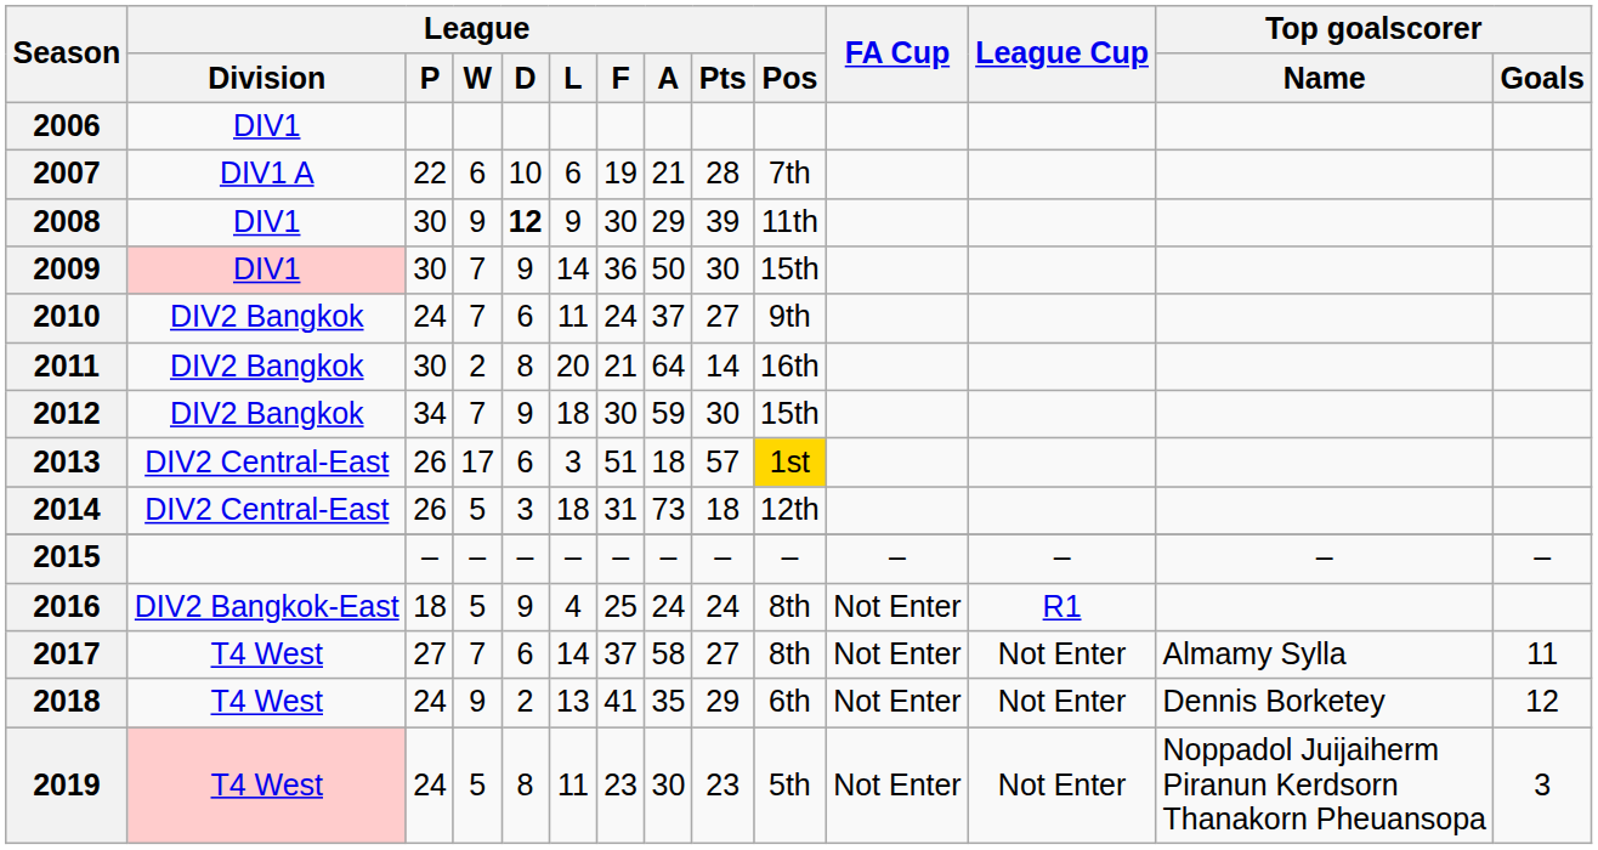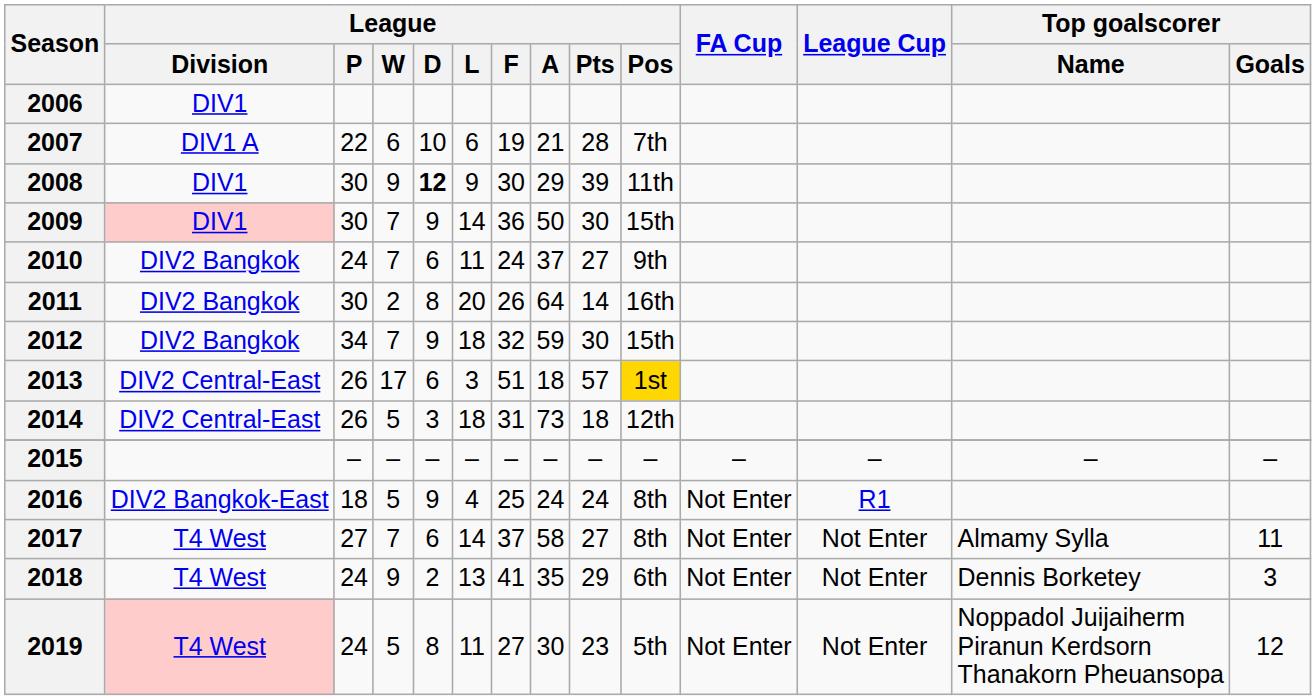2011 | League / F: 21 -> 26
2012 | League / F: 30 -> 32
2018 | Top goalscorer / Goals: 12 -> 3
2019 | League / F: 23 -> 27
2019 | Top goalscorer / Goals: 3 -> 12
